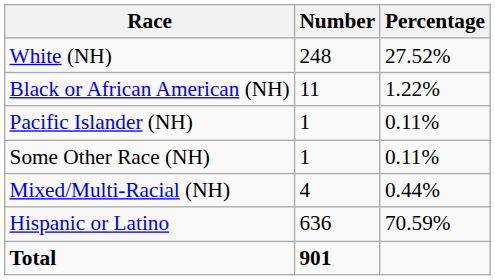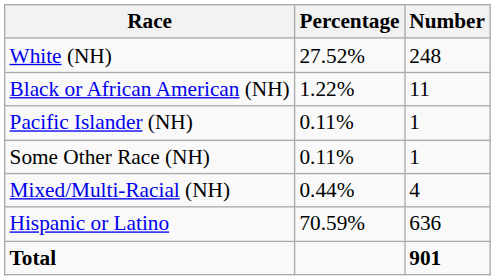columns swapped: Number <-> Percentage
